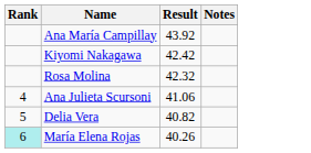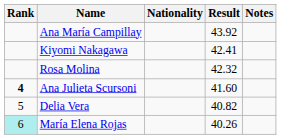+ column: Nationality
Kiyomi Nakagawa | Result: 42.42 -> 42.41
Ana Julieta Scursoni | Rank: normal -> bold
Ana Julieta Scursoni | Result: 41.06 -> 41.60
